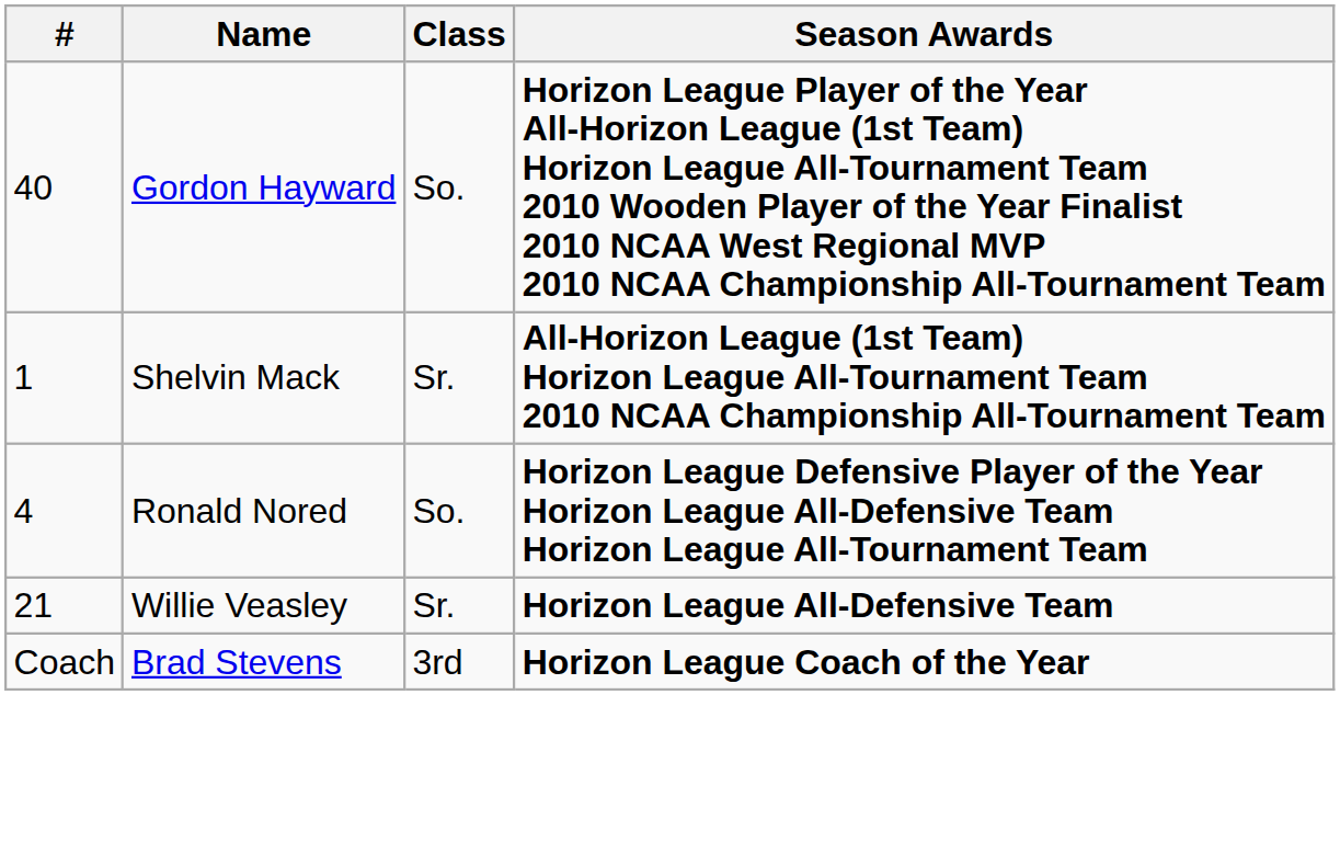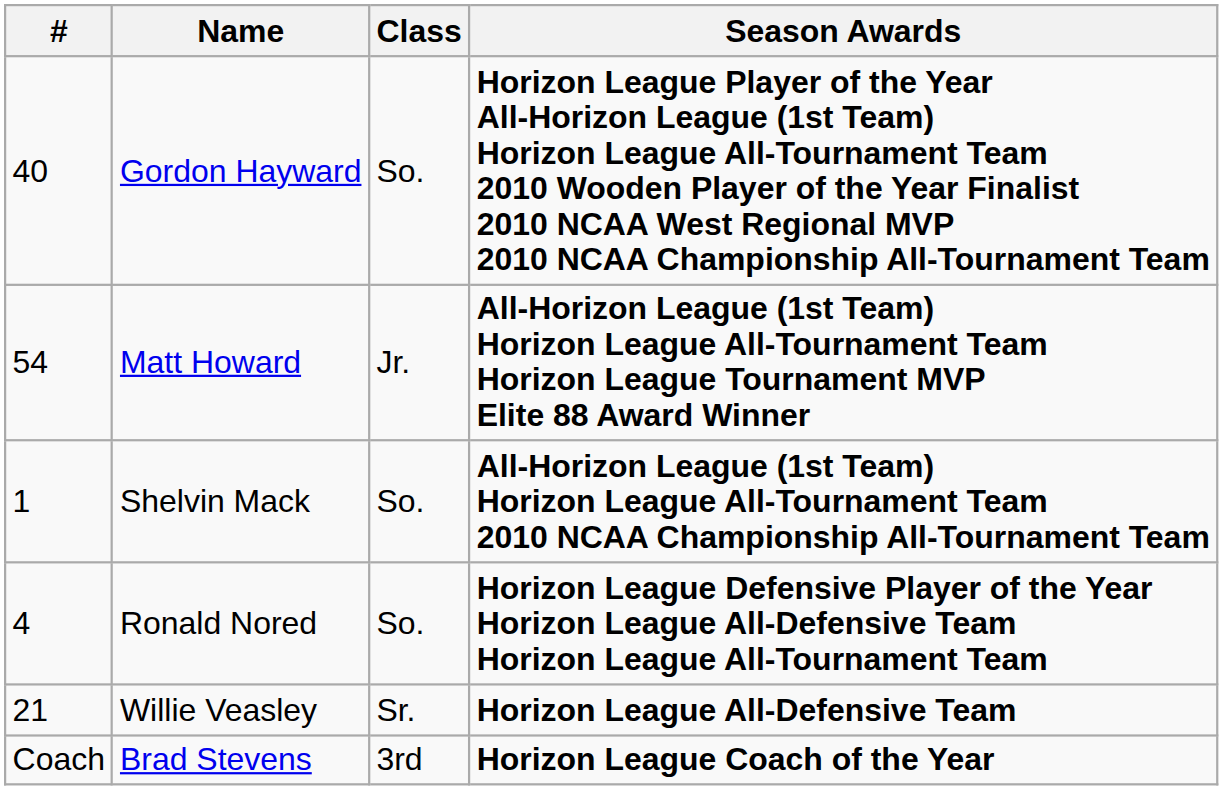+ row: 54 | Matt Howard | Jr. | All-Horizon League (1st Team) Horizon League All-Tournament Team Horizon League Tournament MVP Elite 88 Award Winner
Shelvin Mack | Class: Sr. -> So.
